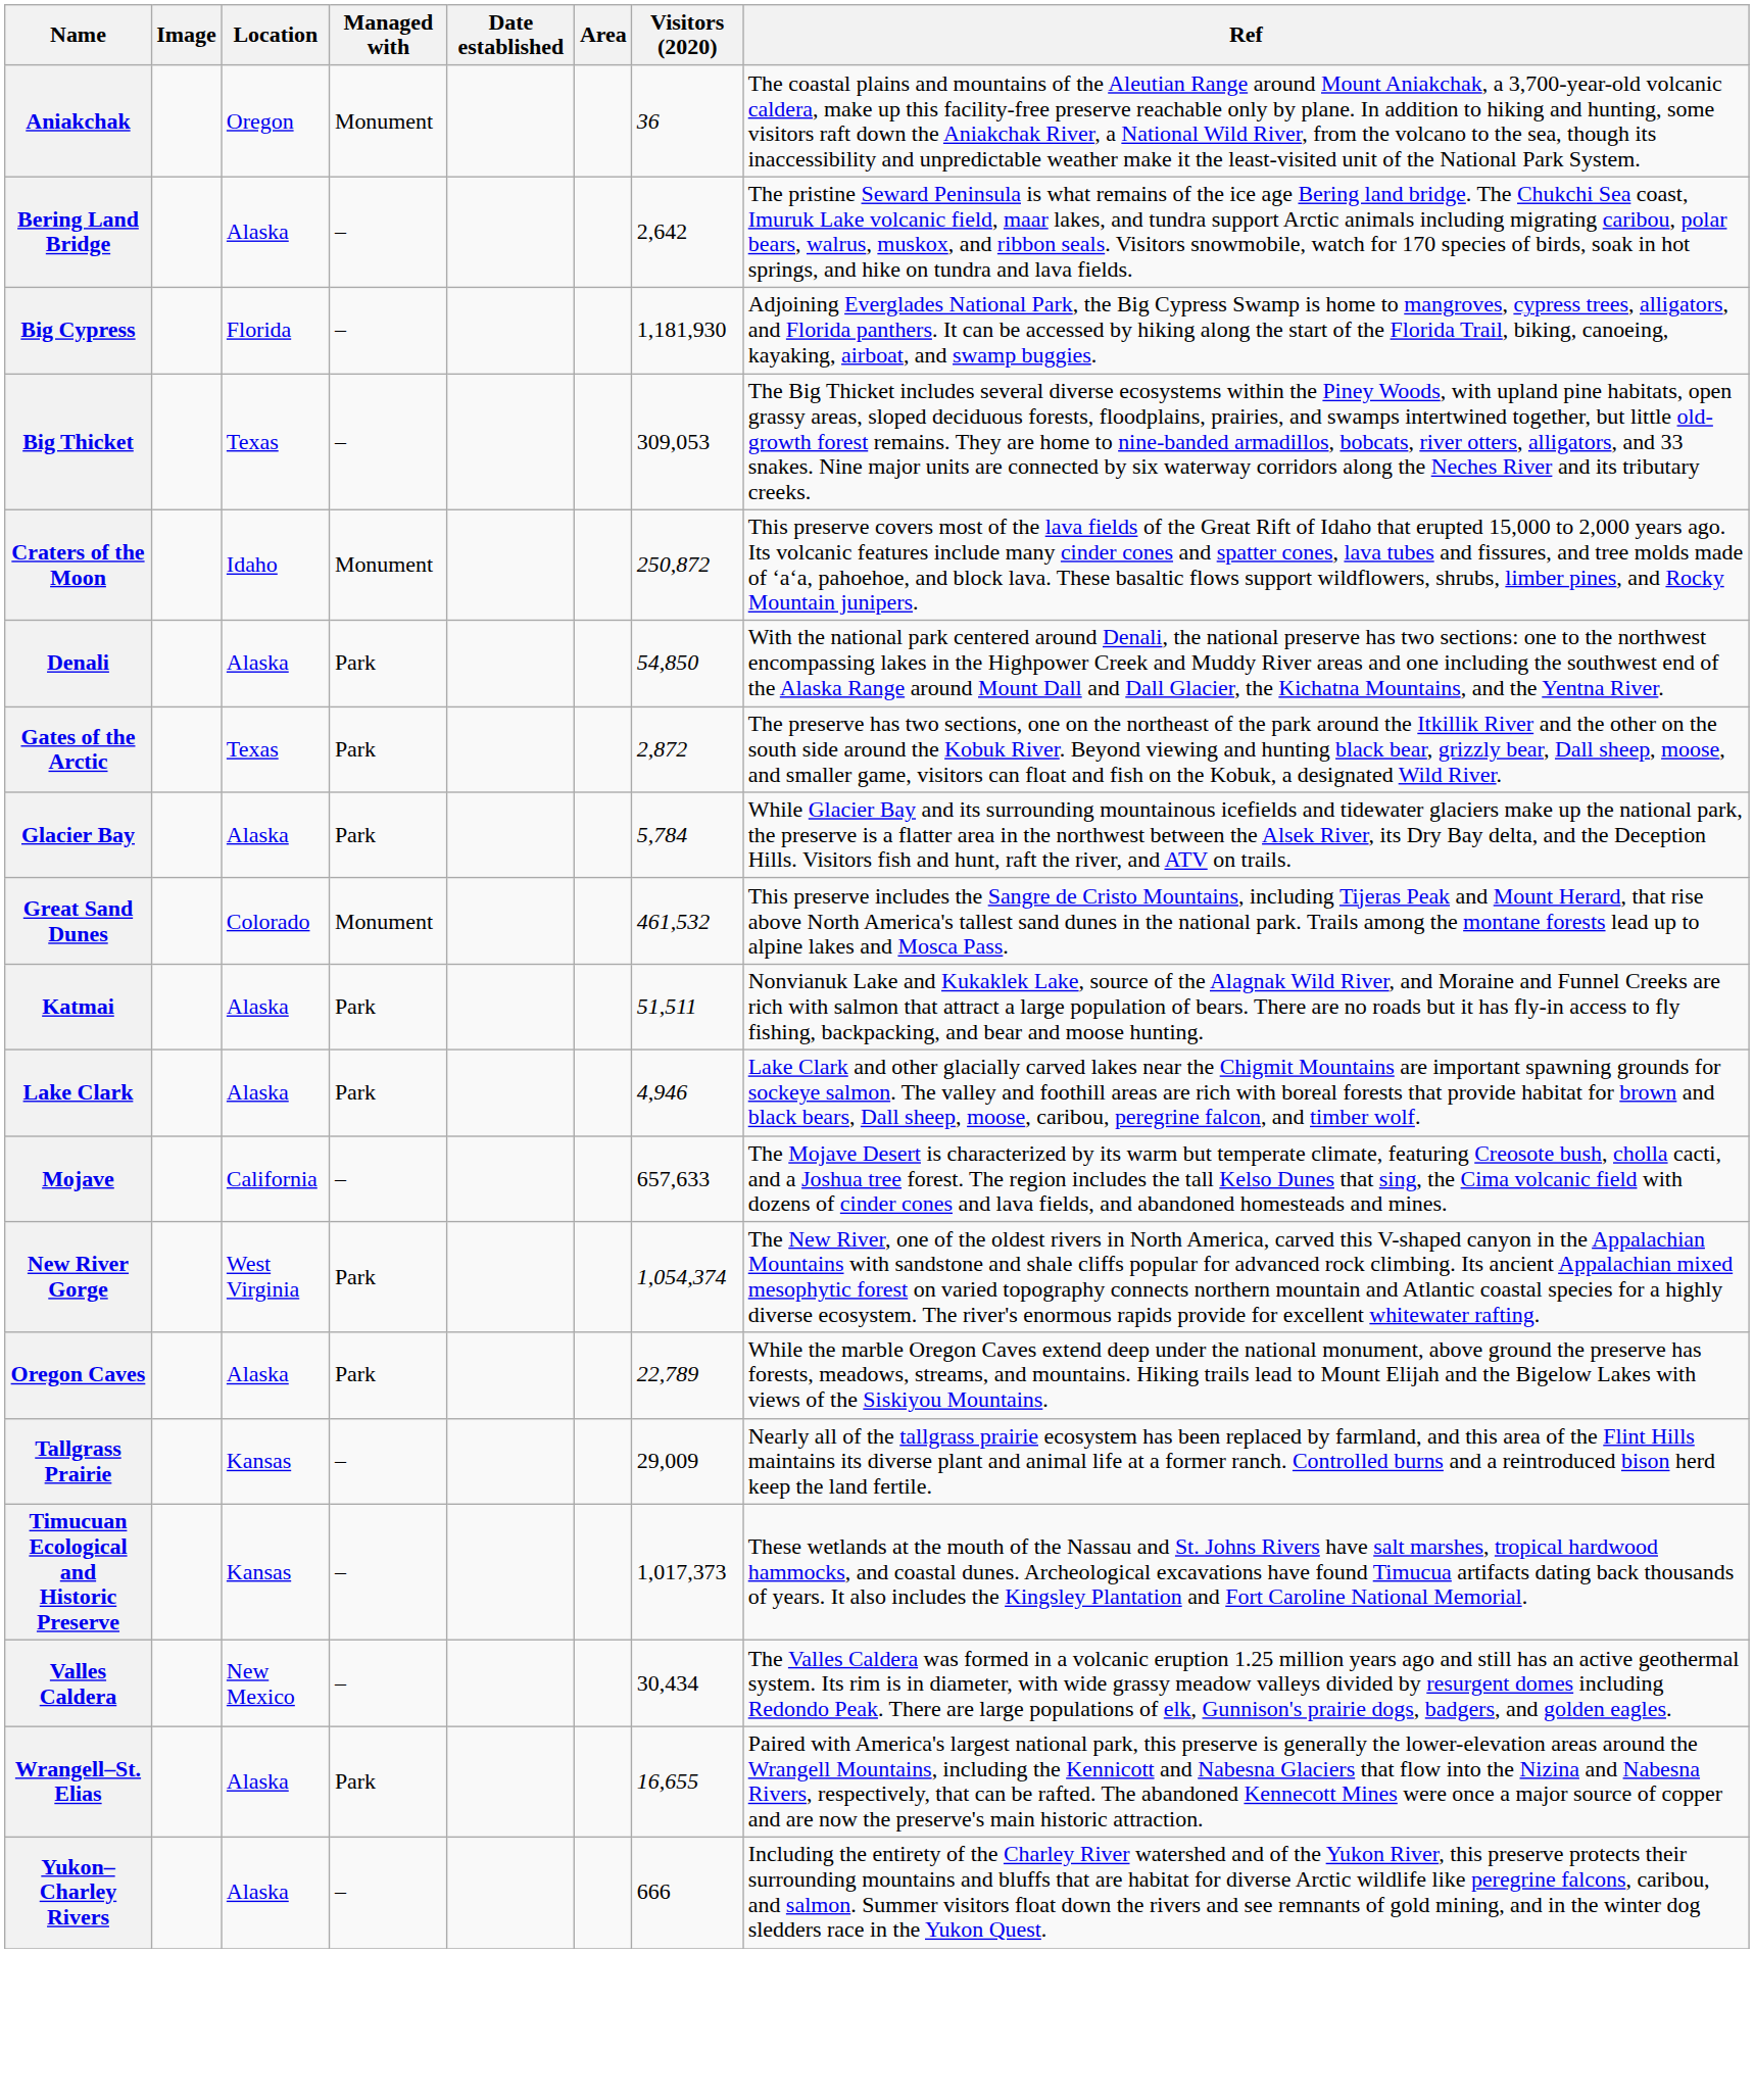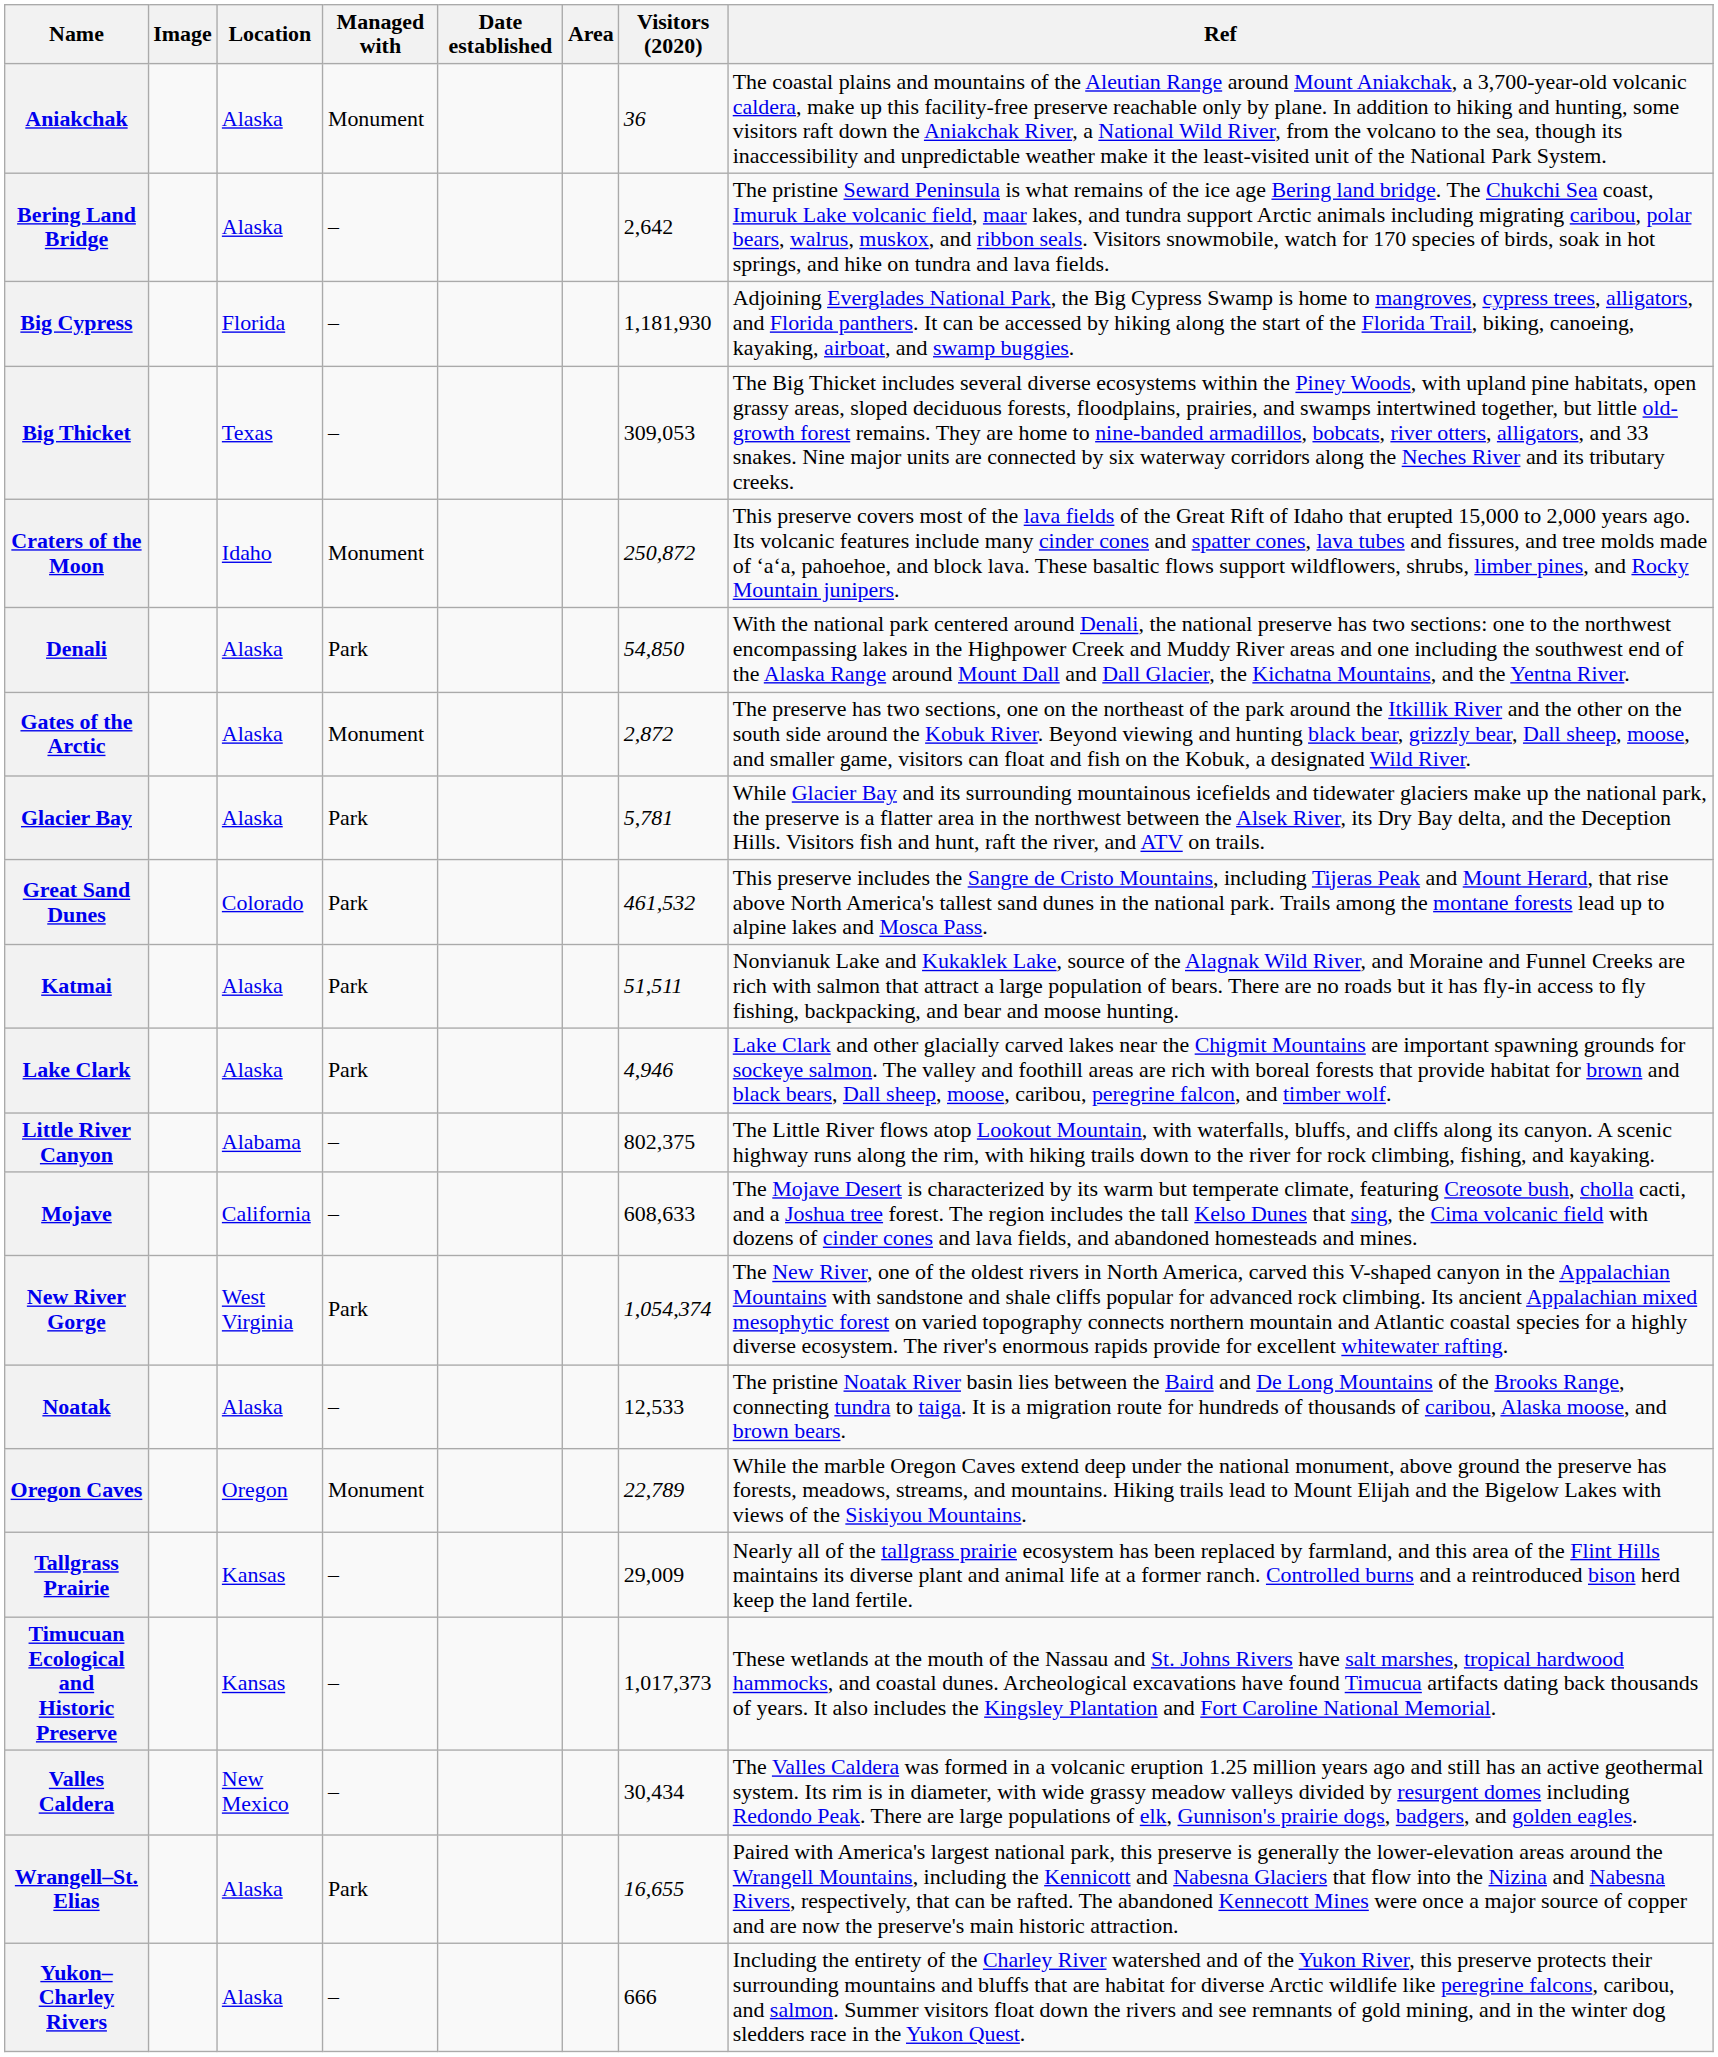Aniakchak | Location: Oregon -> Alaska
Gates of the Arctic | Location: Texas -> Alaska
Gates of the Arctic | Managed with: Park -> Monument
Glacier Bay | Visitors (2020): 5,784 -> 5,781
Great Sand Dunes | Managed with: Monument -> Park
+ row: Little River Canyon | Alabama | – | 802,375 | The Little River flows atop Lookout Mountain, with waterfalls, bluffs, and cliffs along its canyon. A scenic highway runs along the rim, with hiking trails down to the river for rock climbing, fishing, and kayaking.
Mojave | Visitors (2020): 657,633 -> 608,633
+ row: Noatak | Alaska | – | 12,533 | The pristine Noatak River basin lies between the Baird and De Long Mountains of the Brooks Range, connecting tundra to taiga. It is a migration route for hundreds of thousands of caribou, Alaska moose, and brown bears.
Oregon Caves | Location: Alaska -> Oregon
Oregon Caves | Managed with: Park -> Monument
